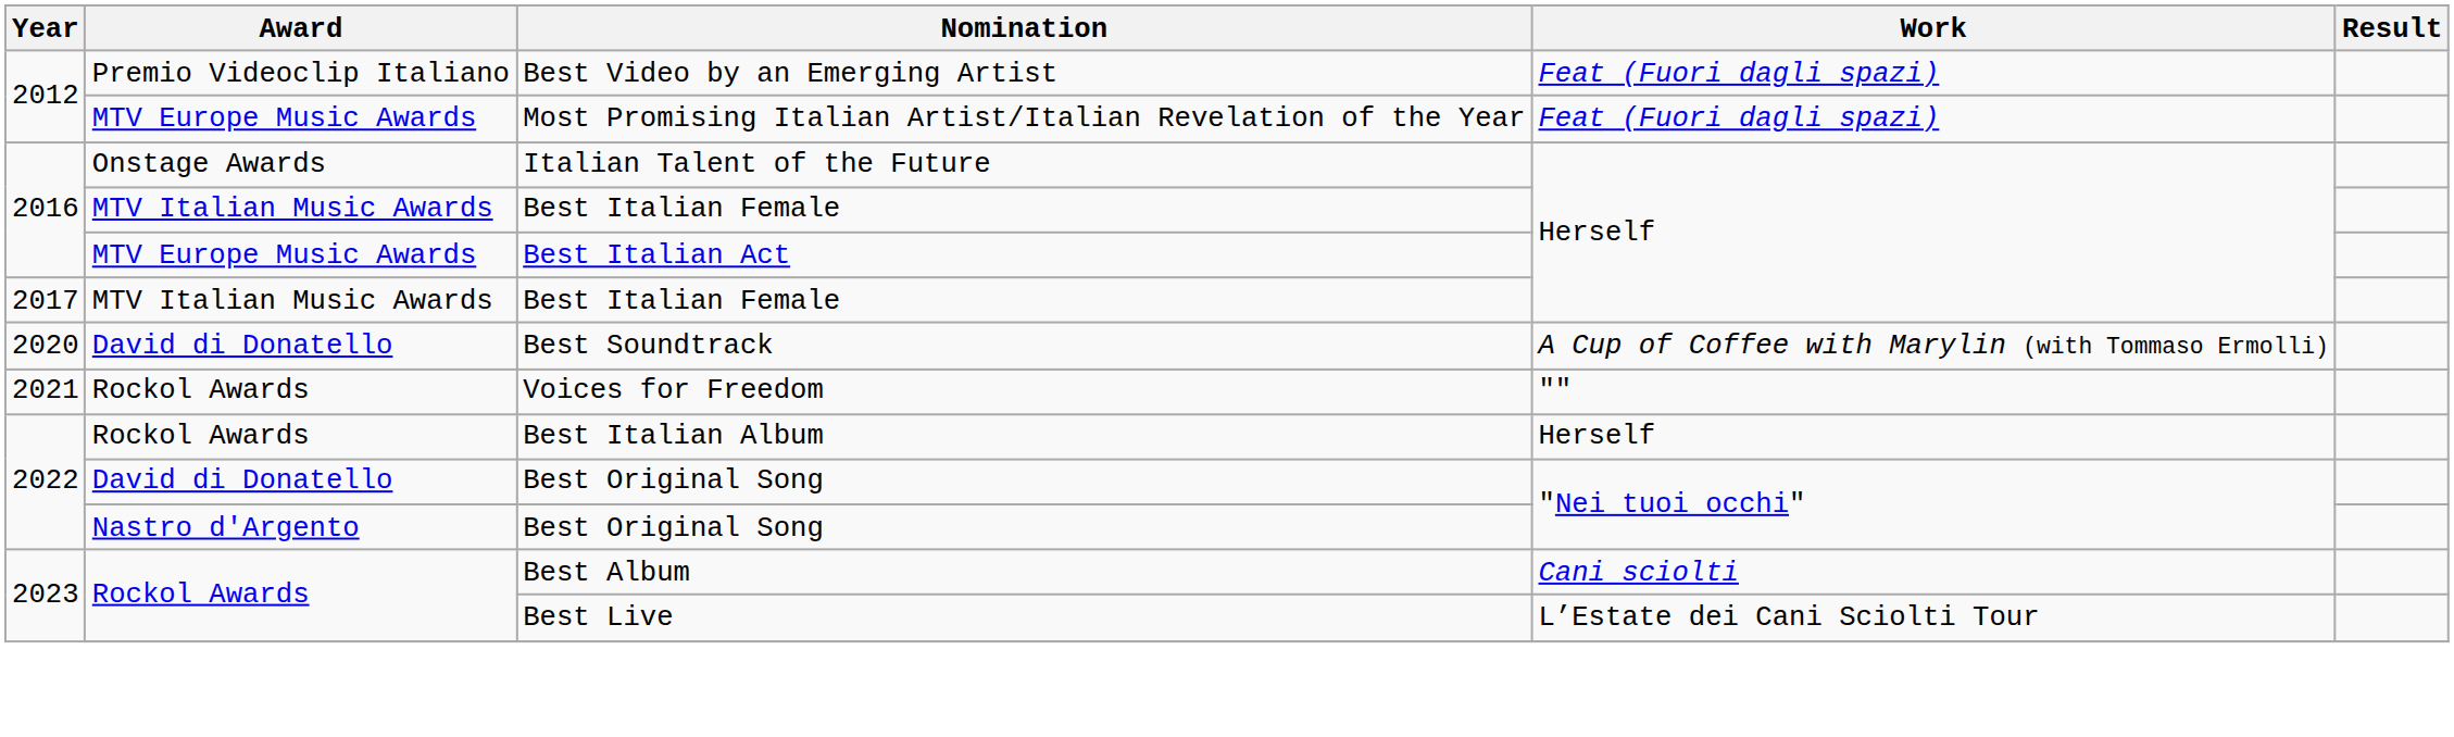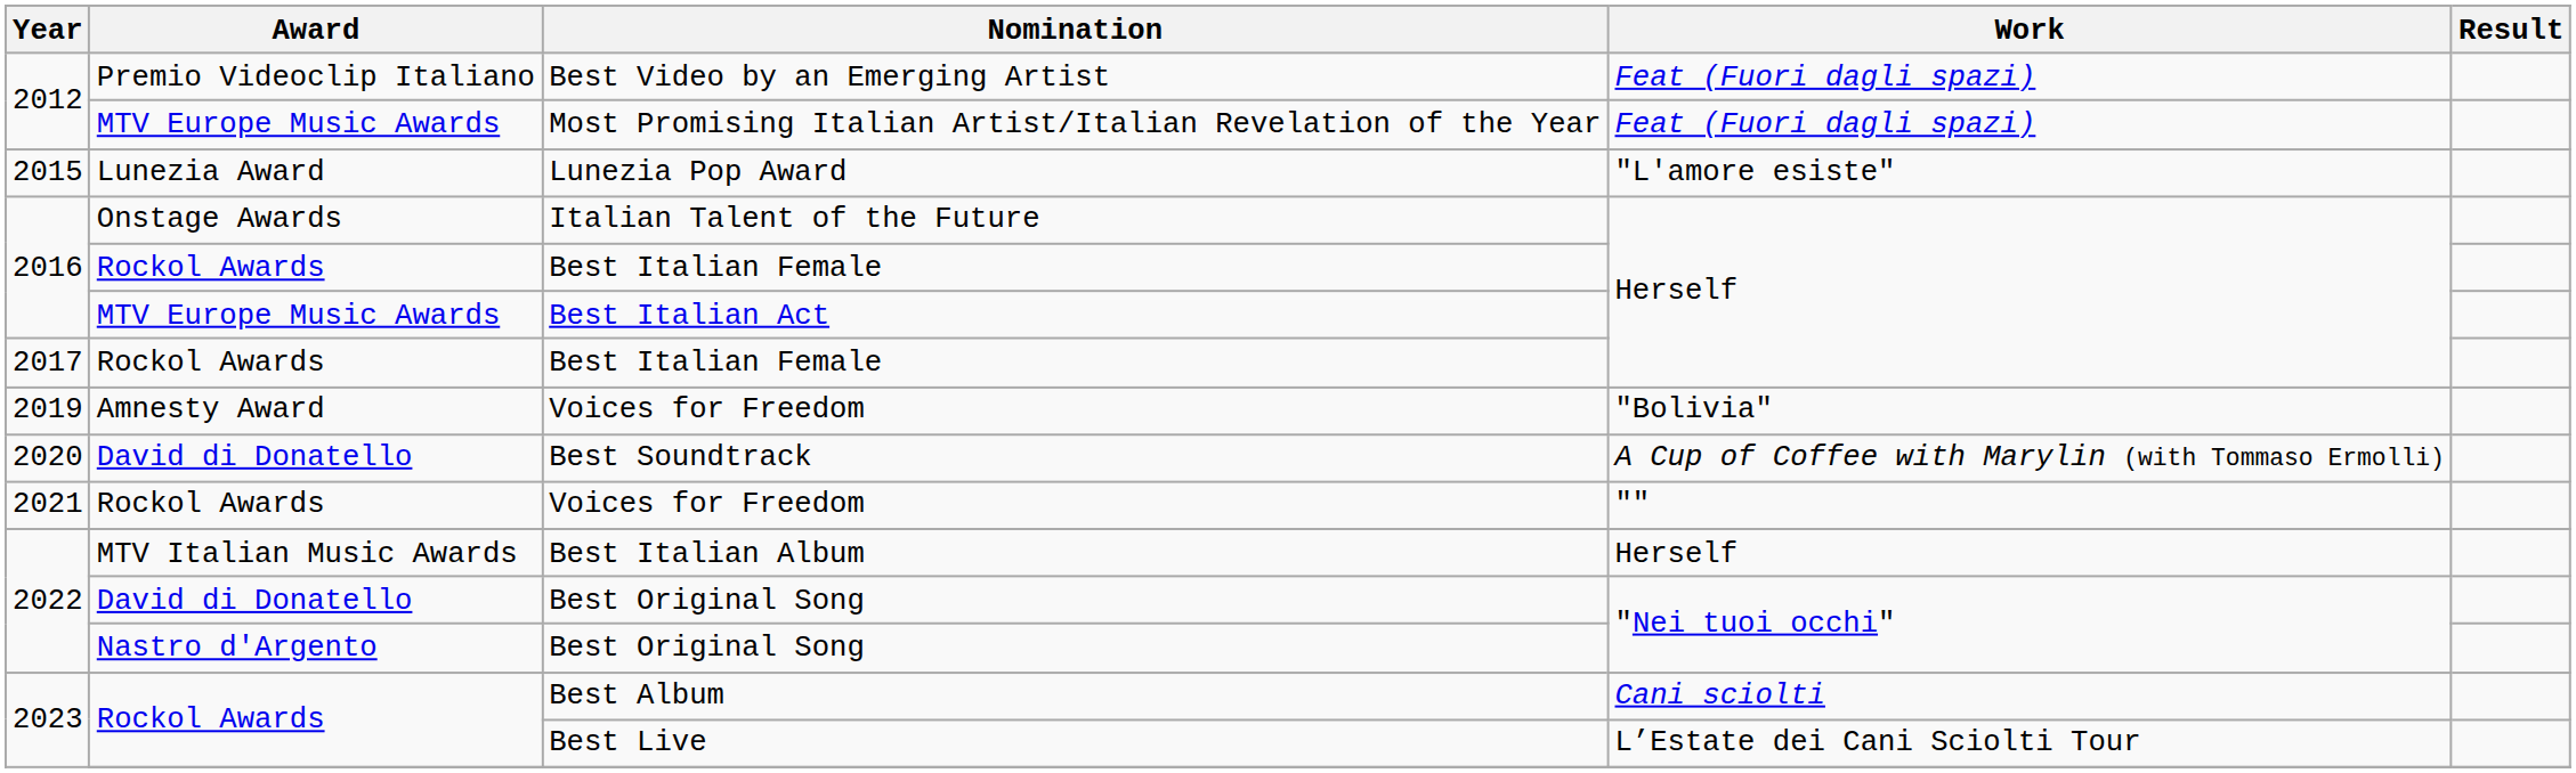+ row: 2015 | Lunezia Award | Lunezia Pop Award | "L'amore esiste"
2016 / Best Italian Female | Award: MTV Italian Music Awards -> Rockol Awards
2017 / Best Italian Female | Award: MTV Italian Music Awards -> Rockol Awards
+ row: 2019 | Amnesty Award | Voices for Freedom | "Bolivia"
Best Italian Album | Award: Rockol Awards -> MTV Italian Music Awards
